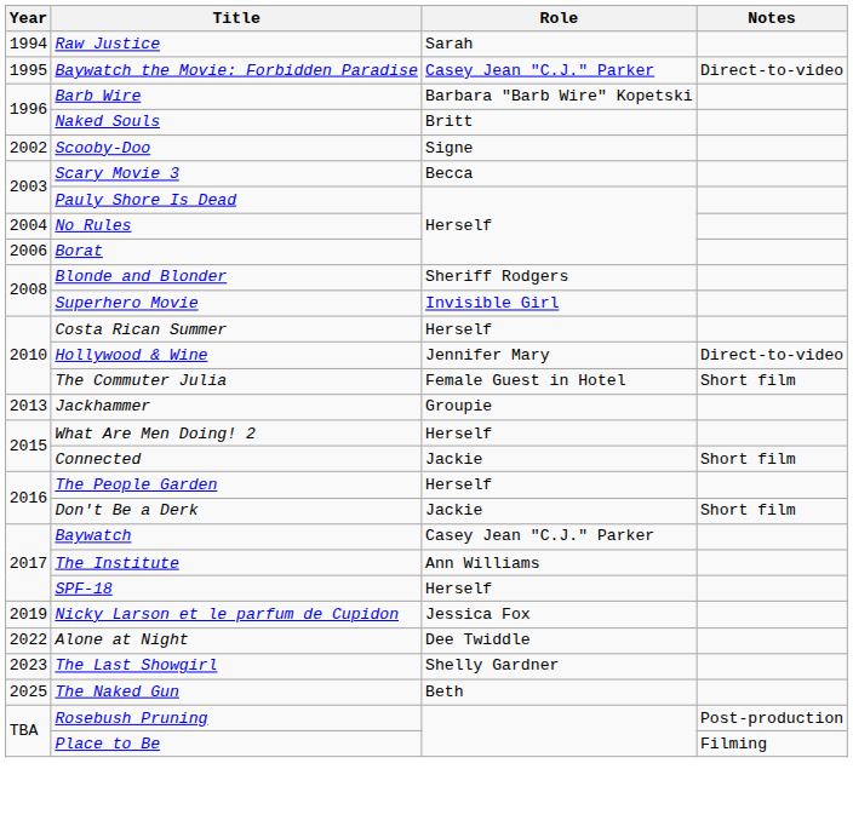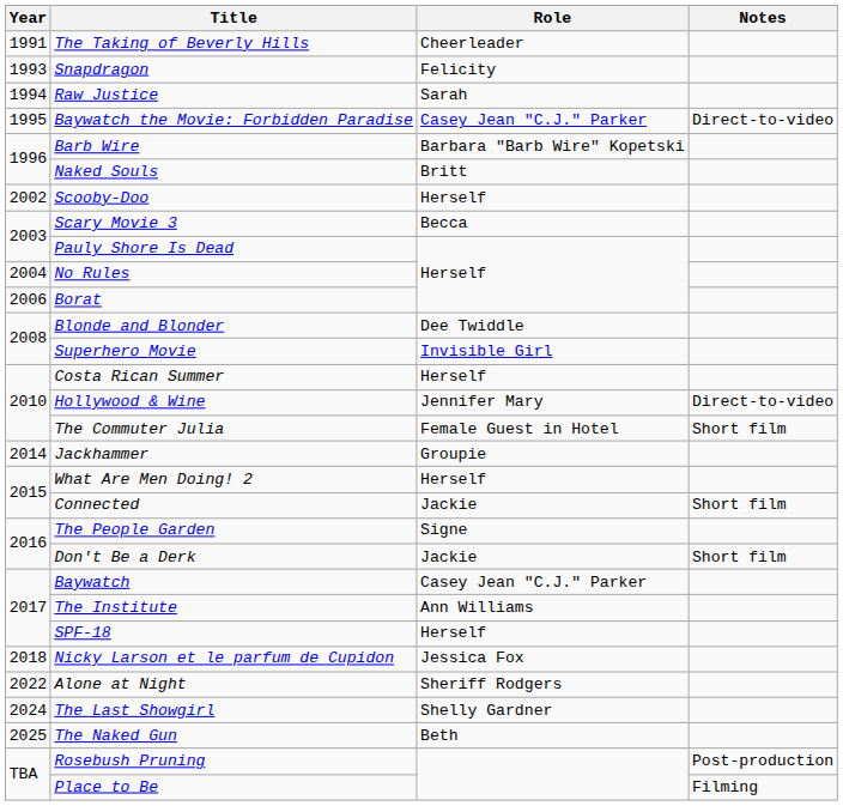+ row: 1991 | The Taking of Beverly Hills | Cheerleader
+ row: 1993 | Snapdragon | Felicity
Scooby-Doo | Role: Signe -> Herself
Blonde and Blonder | Role: Sheriff Rodgers -> Dee Twiddle
Jackhammer | Year: 2013 -> 2014
The People Garden | Role: Herself -> Signe
Nicky Larson et le parfum de Cupidon | Year: 2019 -> 2018
Alone at Night | Role: Dee Twiddle -> Sheriff Rodgers
The Last Showgirl | Year: 2023 -> 2024
